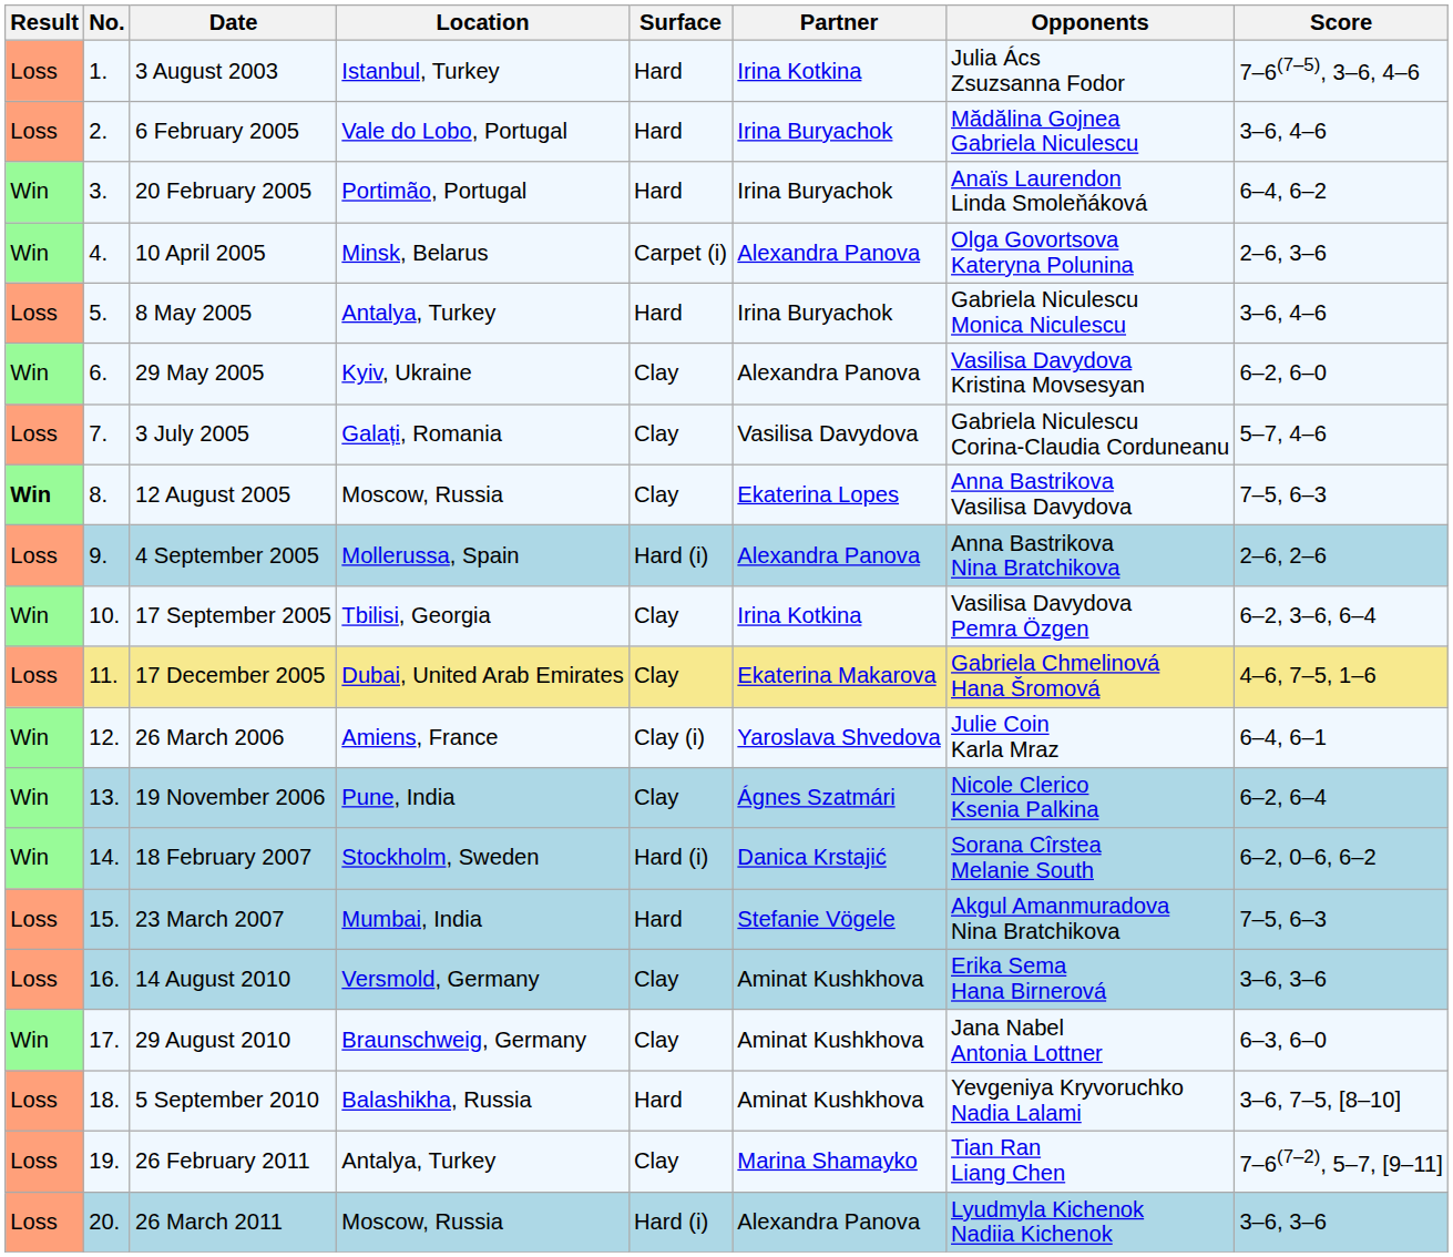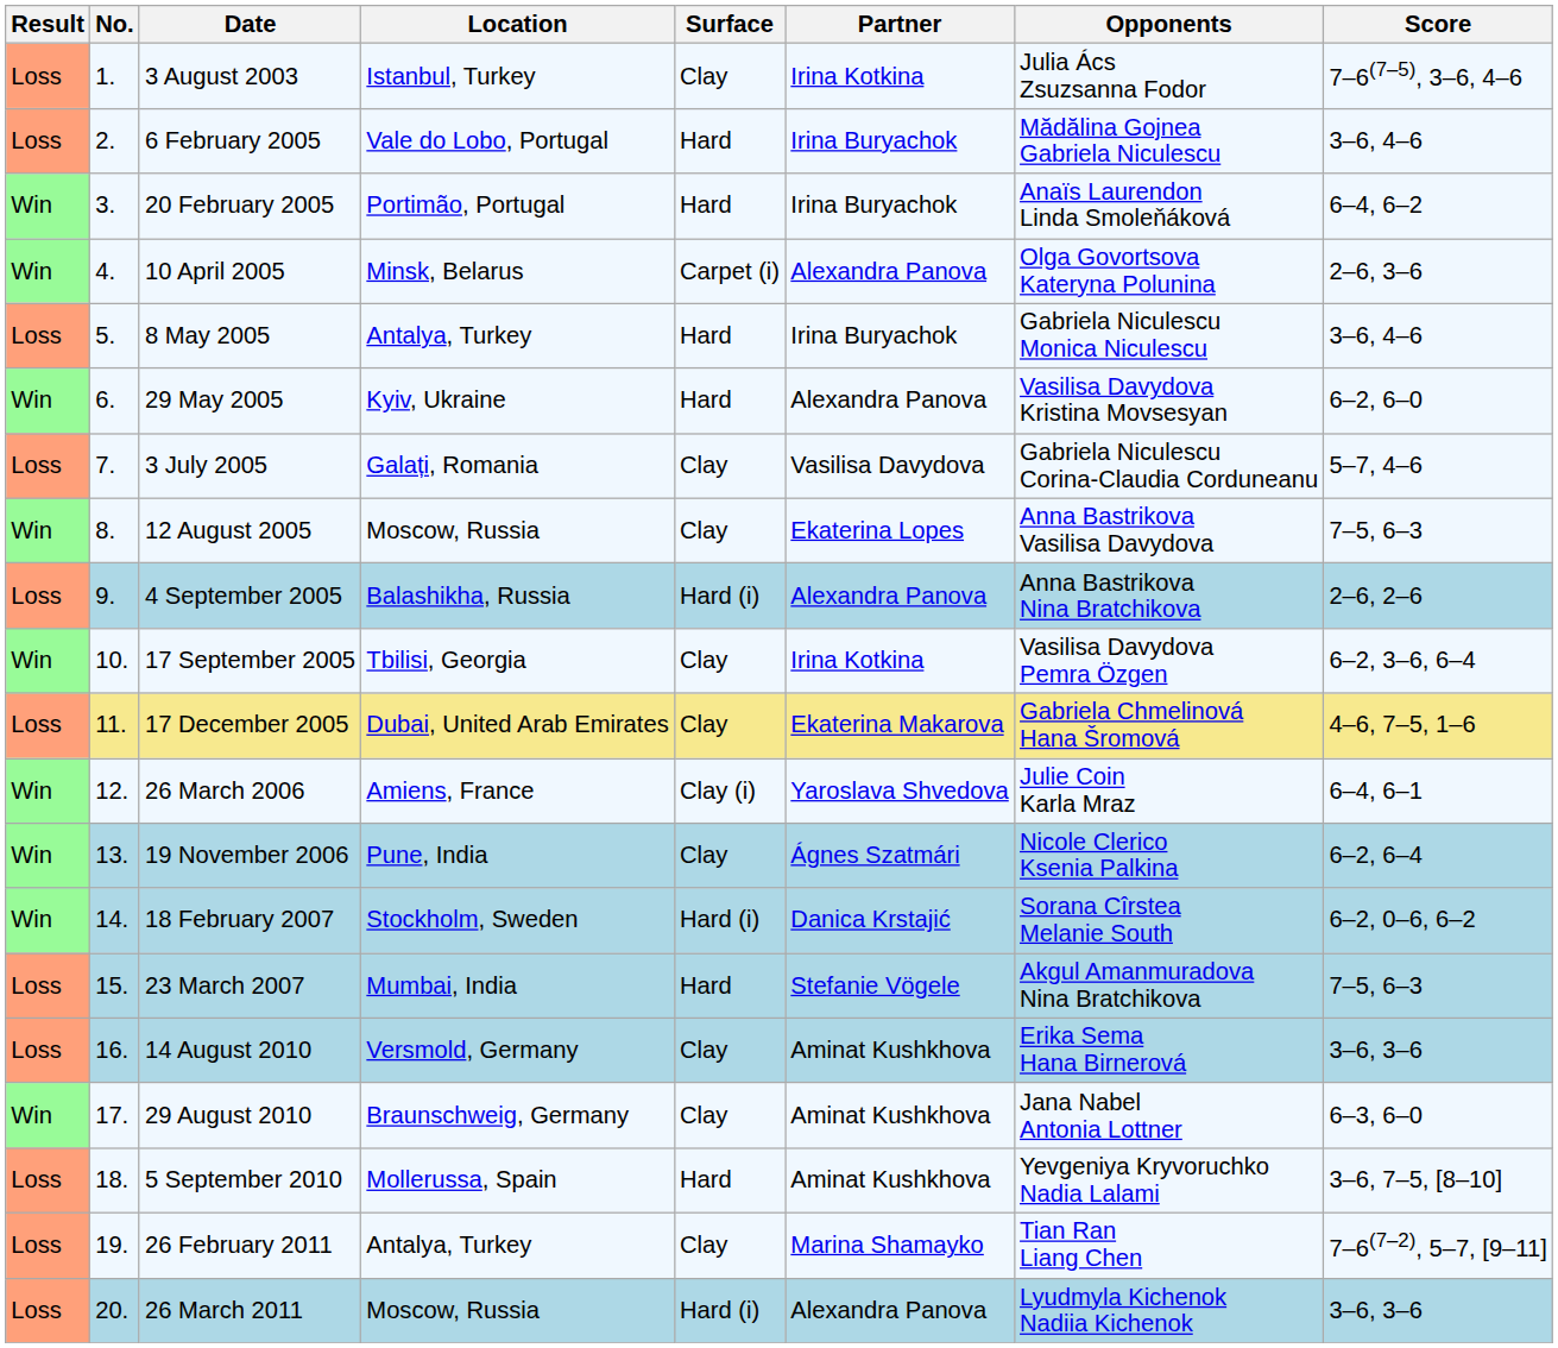3 August 2003 | Surface: Hard -> Clay
29 May 2005 | Surface: Clay -> Hard
12 August 2005 | Result: bold -> normal
4 September 2005 | Location: Mollerussa, Spain -> Balashikha, Russia
5 September 2010 | Location: Balashikha, Russia -> Mollerussa, Spain
